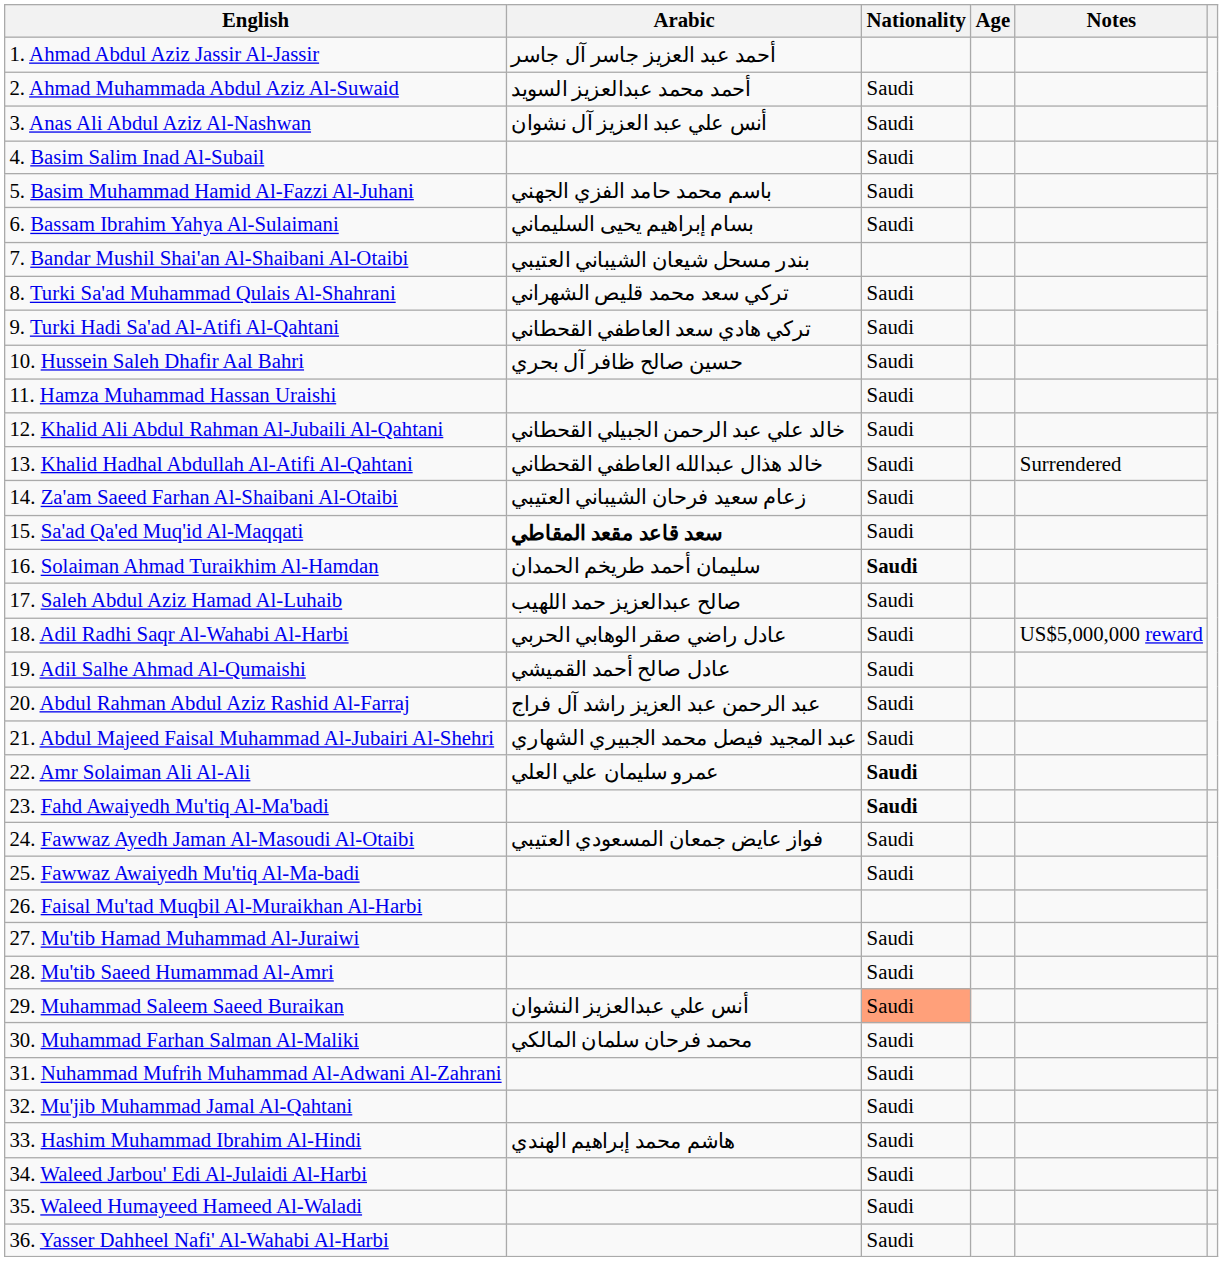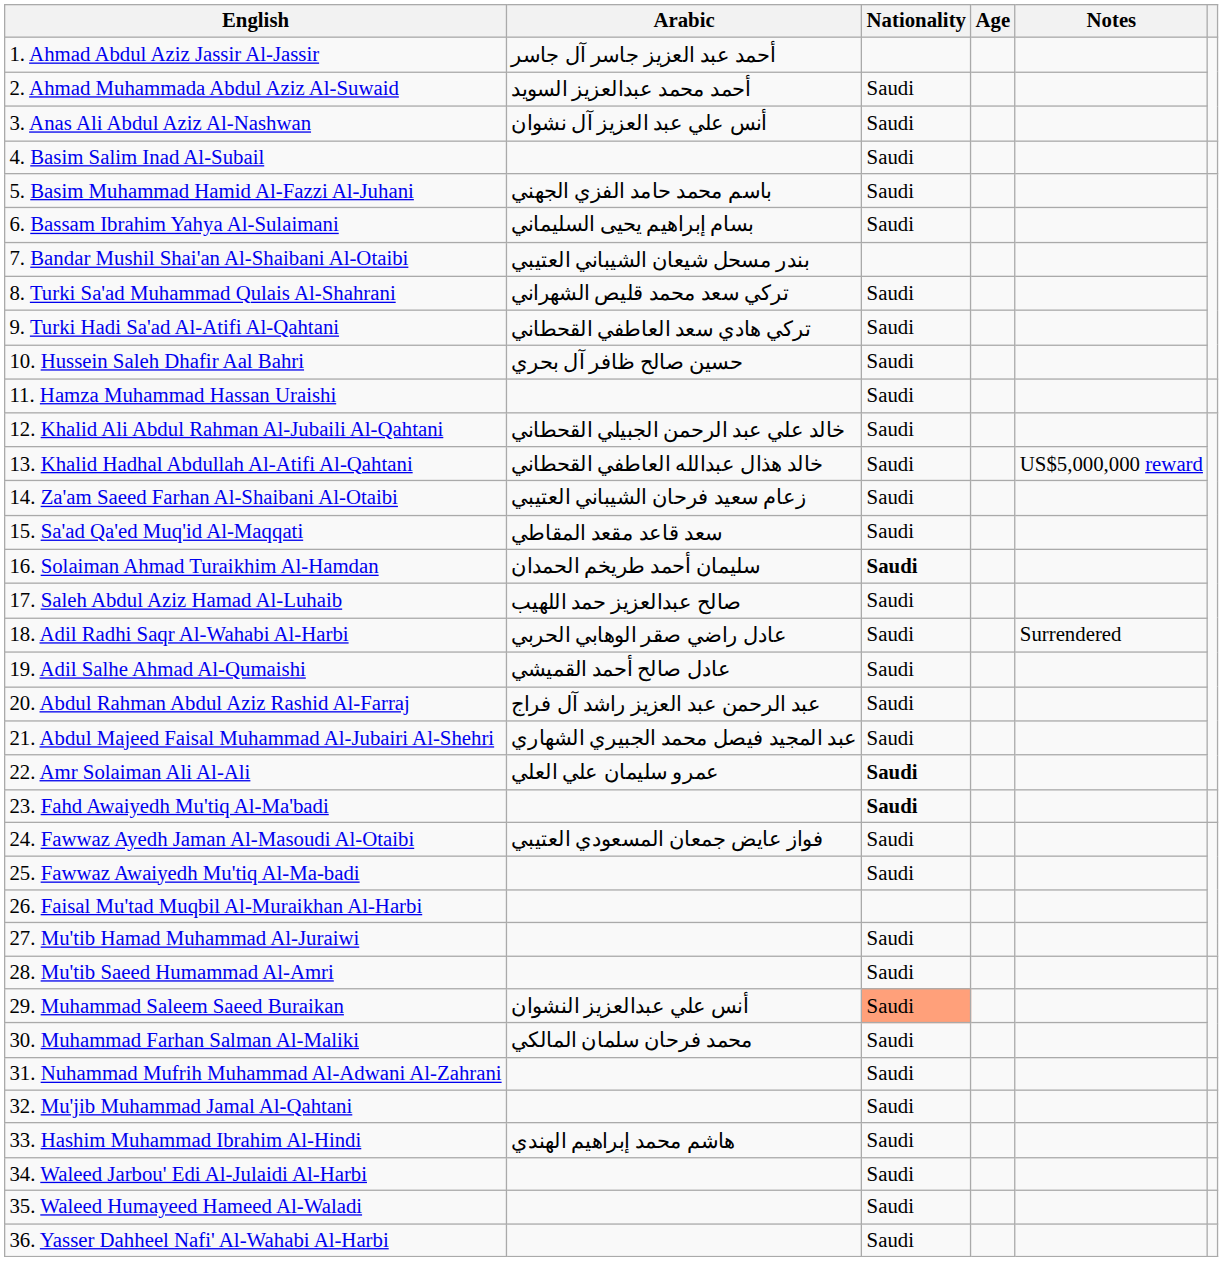13. Khalid Hadhal Abdullah Al-Atifi Al-Qahtani | Notes: Surrendered -> US$5,000,000 reward
15. Sa'ad Qa'ed Muq'id Al-Maqqati | Arabic: bold -> normal
18. Adil Radhi Saqr Al-Wahabi Al-Harbi | Notes: US$5,000,000 reward -> Surrendered
